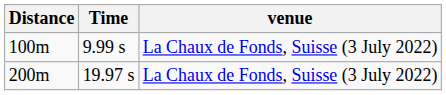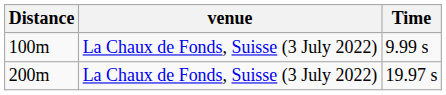columns swapped: Time <-> venue
